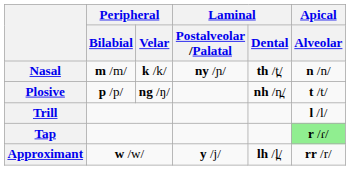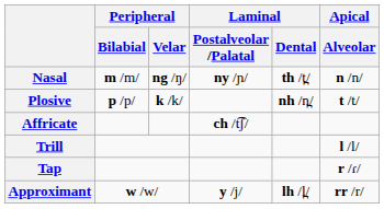Nasal | Peripheral / Velar: k /k/ -> ng /ŋ/
Plosive | Peripheral / Velar: ng /ŋ/ -> k /k/
+ row: Affricate | ch /t͡ʃ/
Tap | Apical / Alveolar: lightgreen background -> no background
